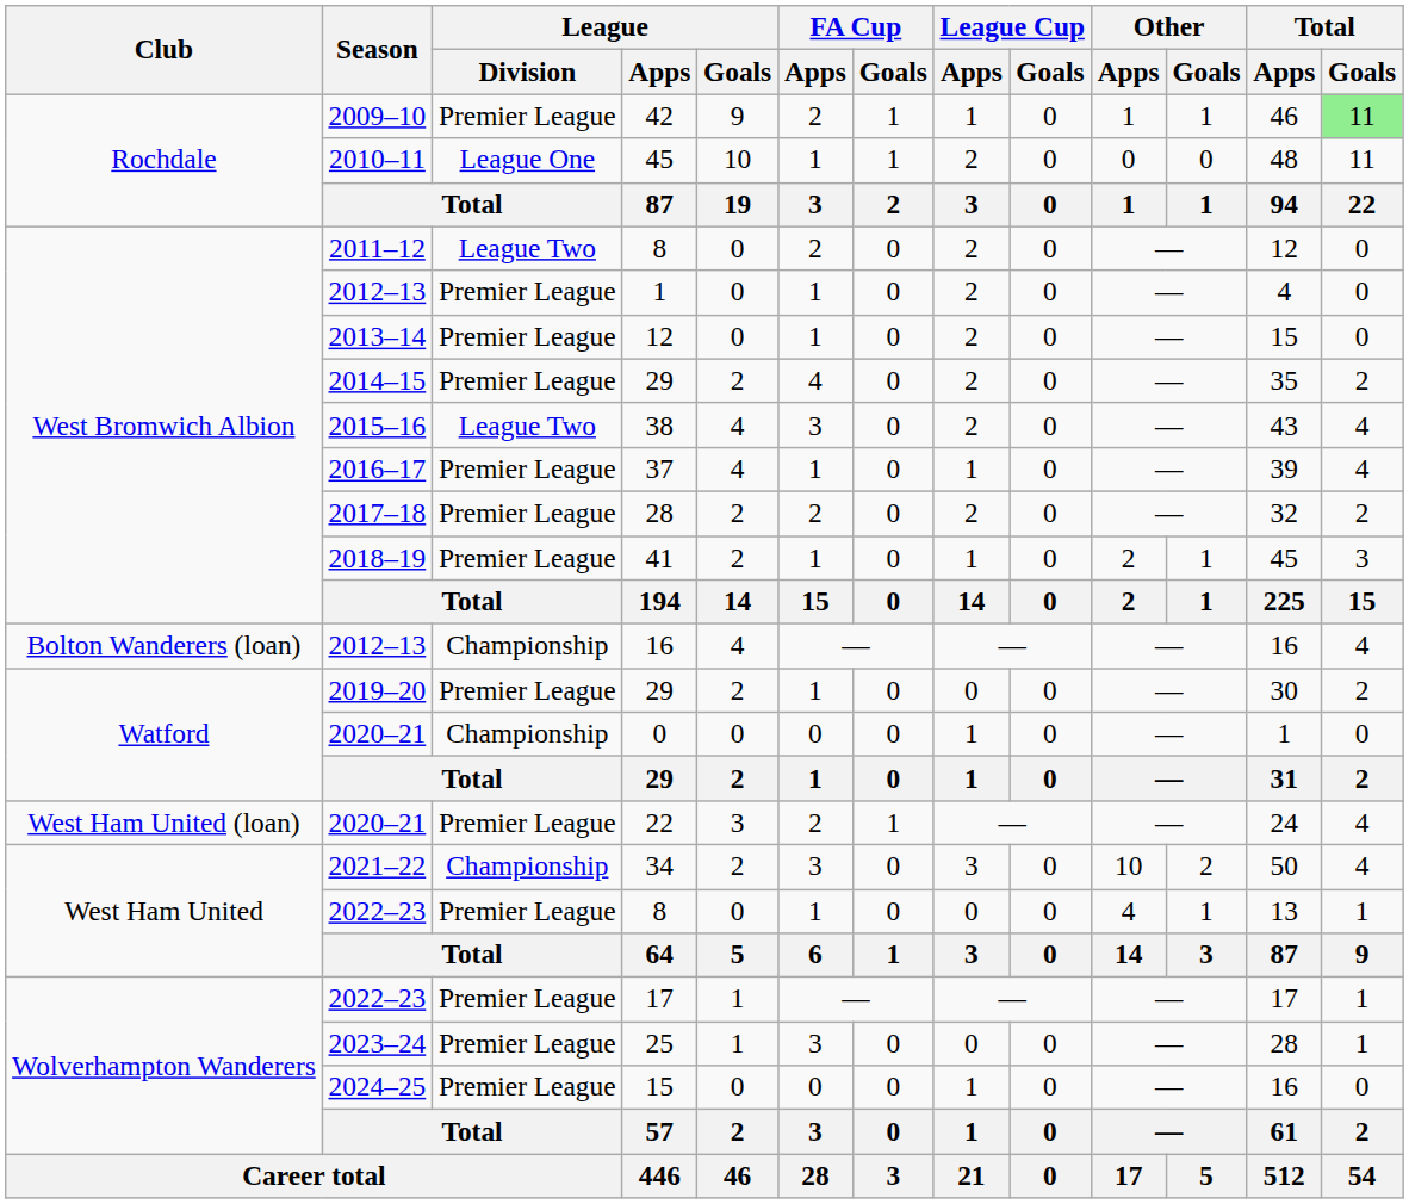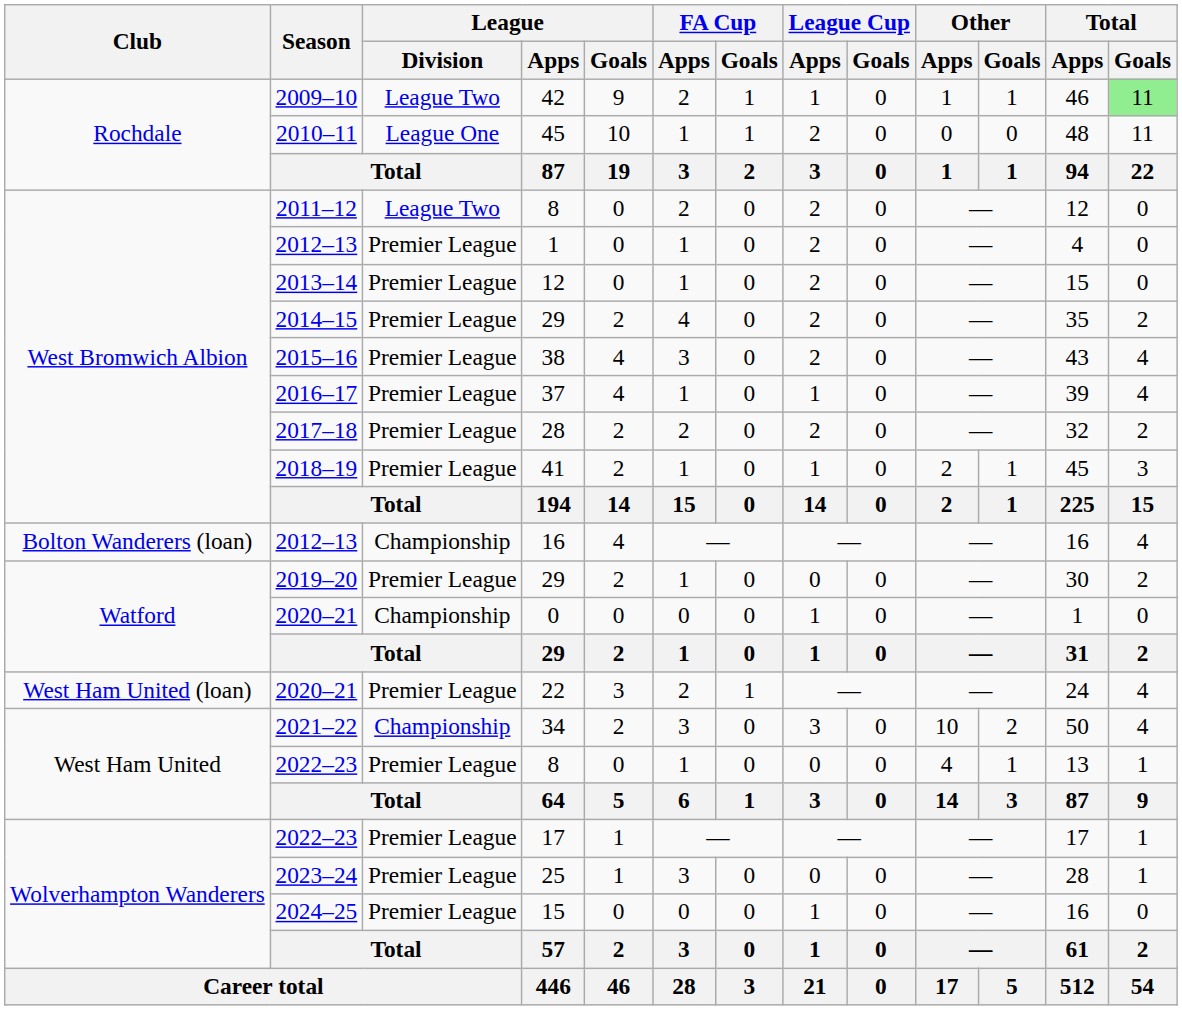42 | League / Division: Premier League -> League Two
38 | League / Division: League Two -> Premier League
